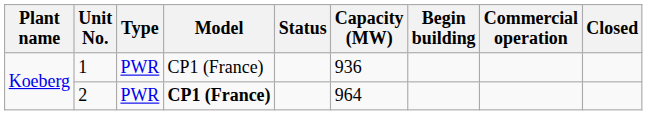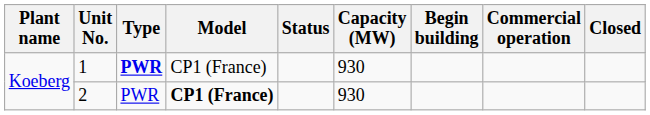1 | Type: normal -> bold
1 | Capacity (MW): 936 -> 930
2 | Capacity (MW): 964 -> 930
